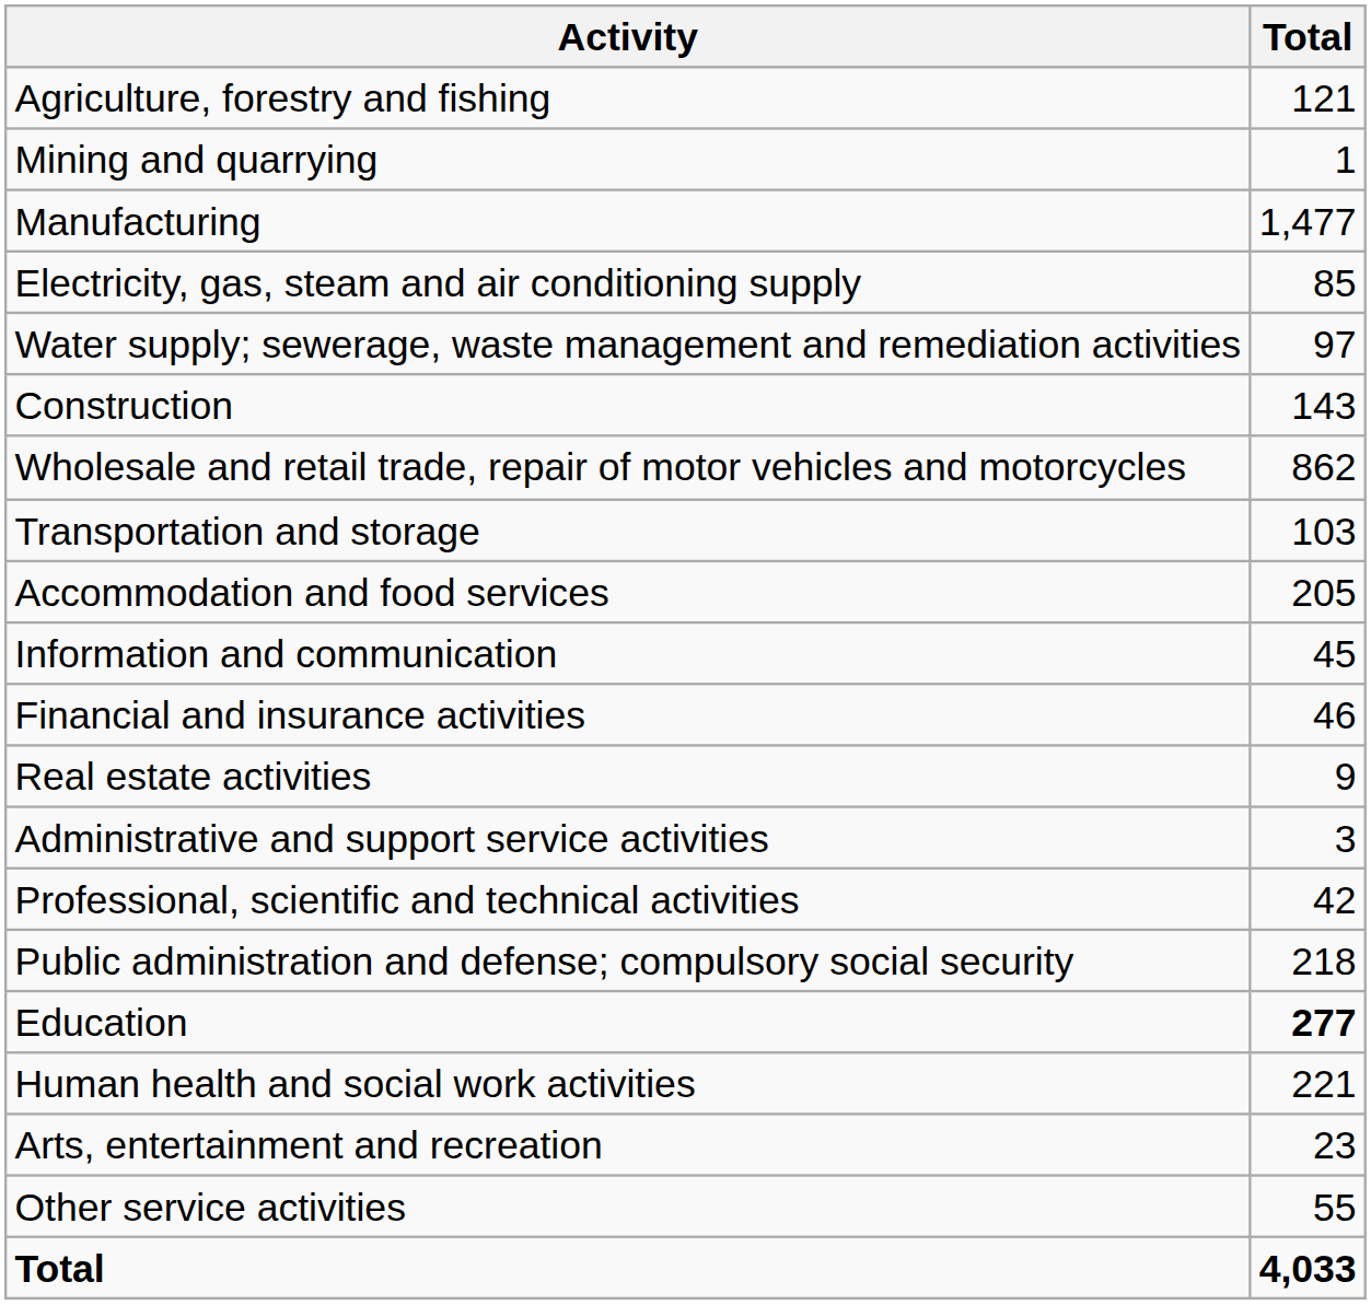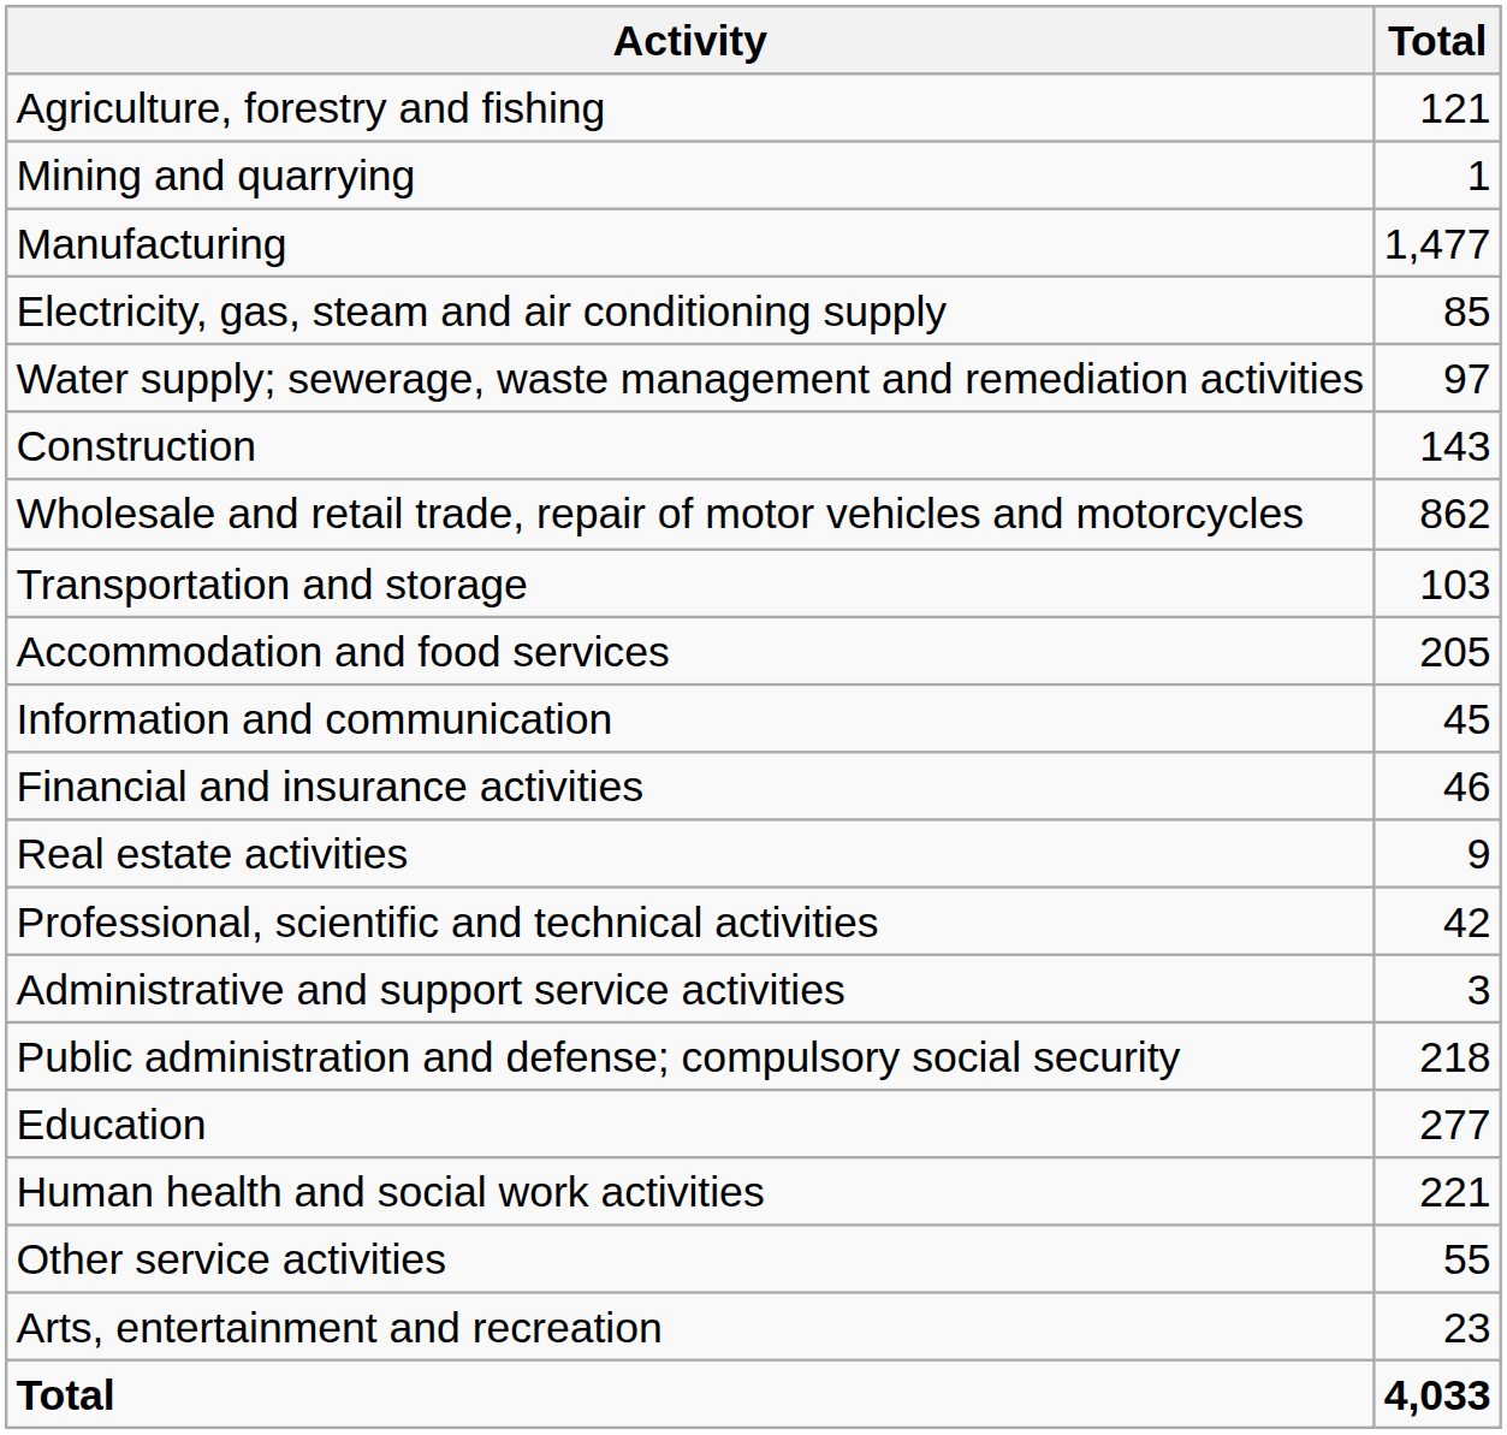rows swapped: Professional, scientific and technical activities <-> Administrative and support service activities
Education | Total: bold -> normal
rows swapped: Arts, entertainment and recreation <-> Other service activities
